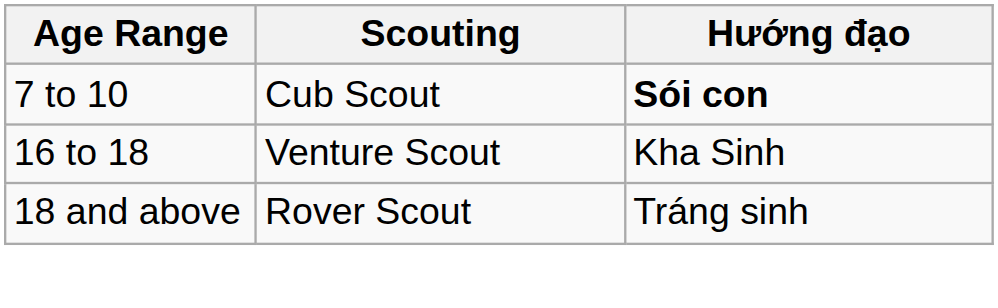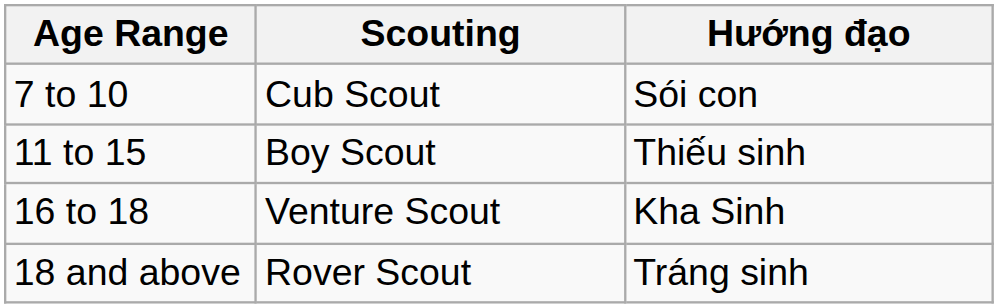7 to 10 | Hướng đạo: bold -> normal
+ row: 11 to 15 | Boy Scout | Thiếu sinh
